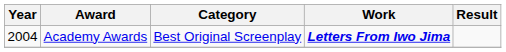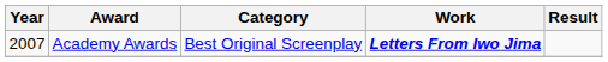Academy Awards | Year: 2004 -> 2007
